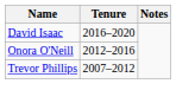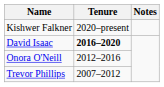+ row: Kishwer Falkner | 2020–present
David Isaac | Tenure: normal -> bold
